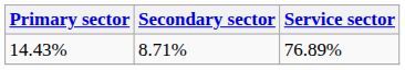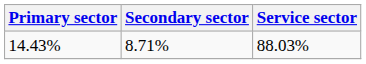14.43% | Service sector: 76.89% -> 88.03%
